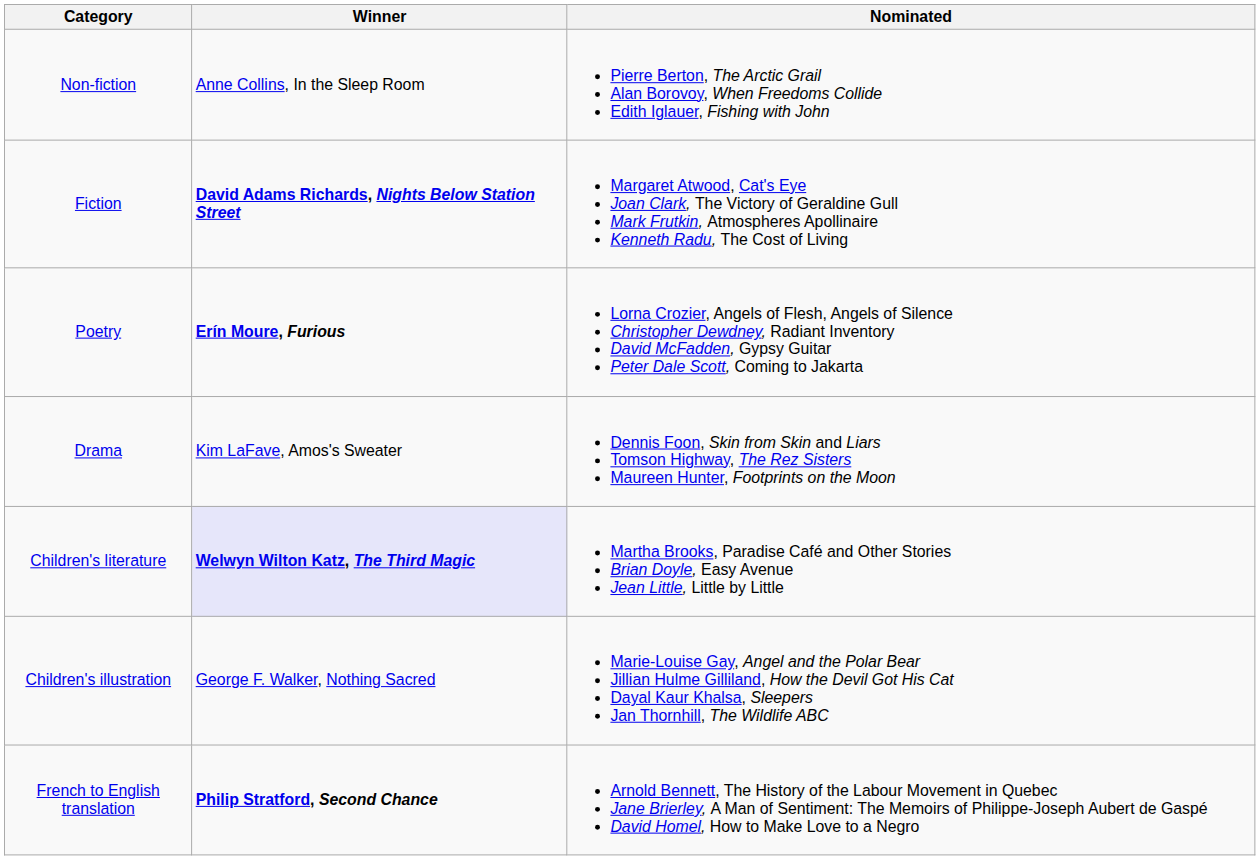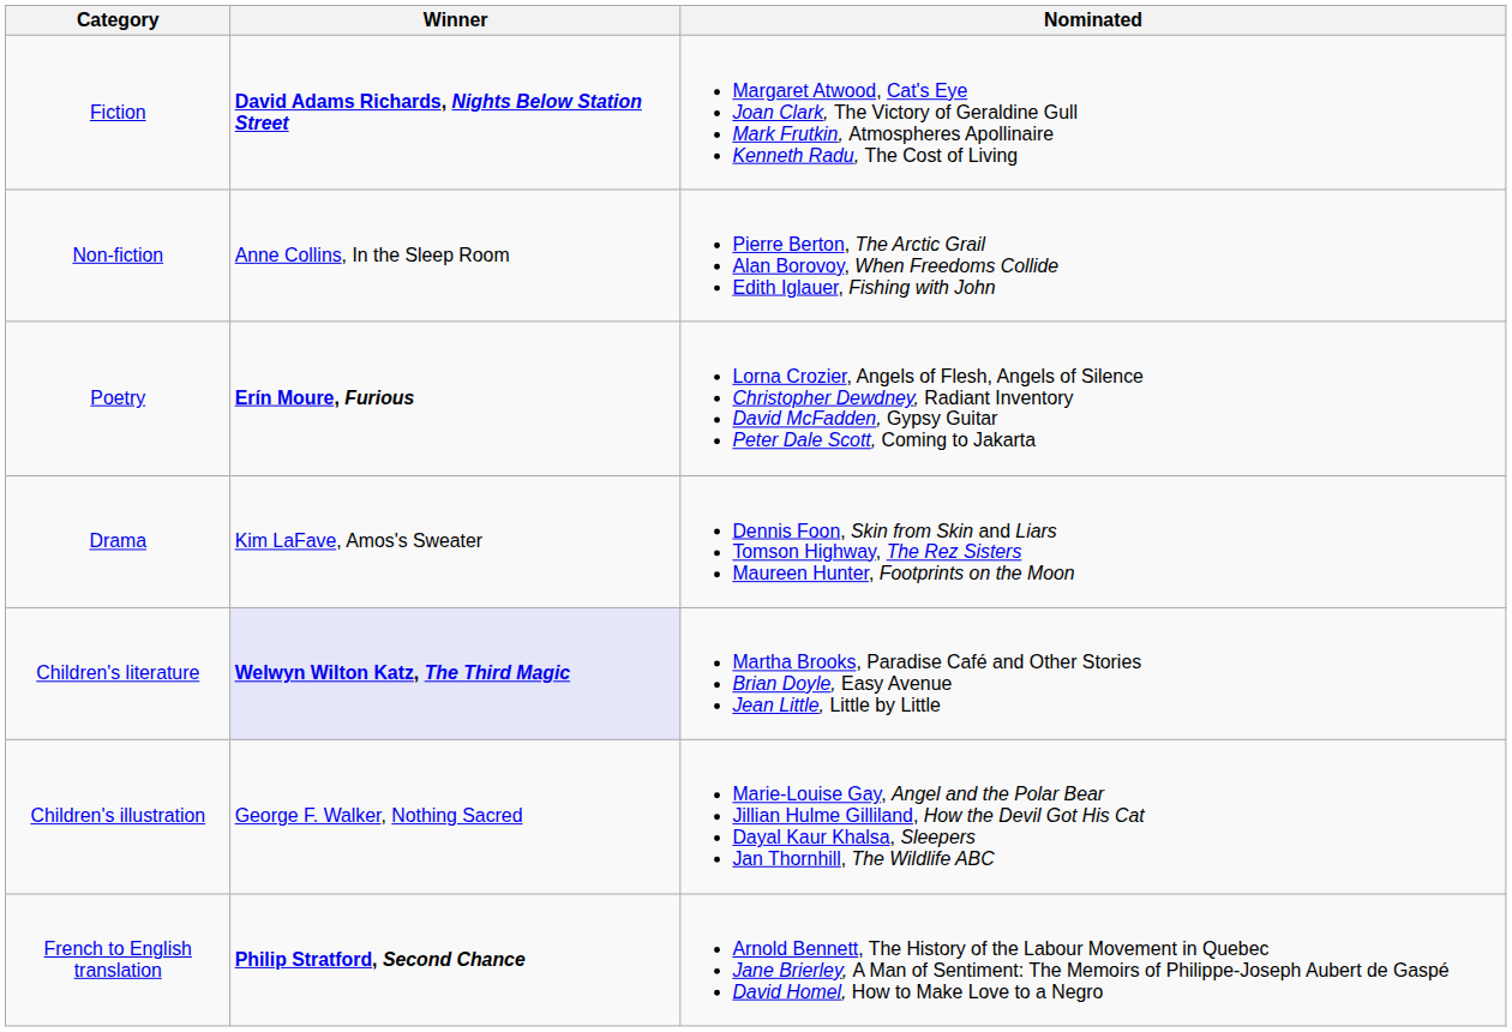rows swapped: Fiction <-> Non-fiction
